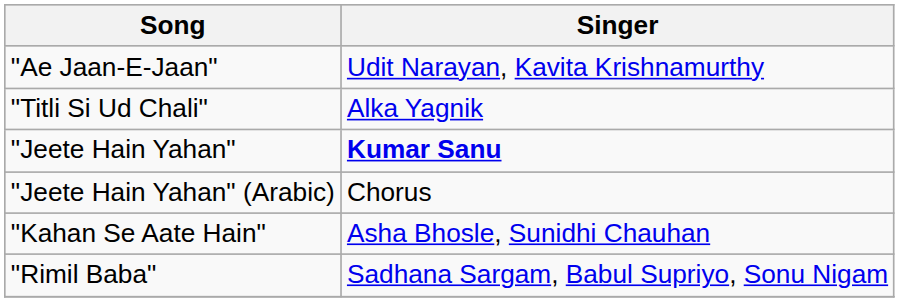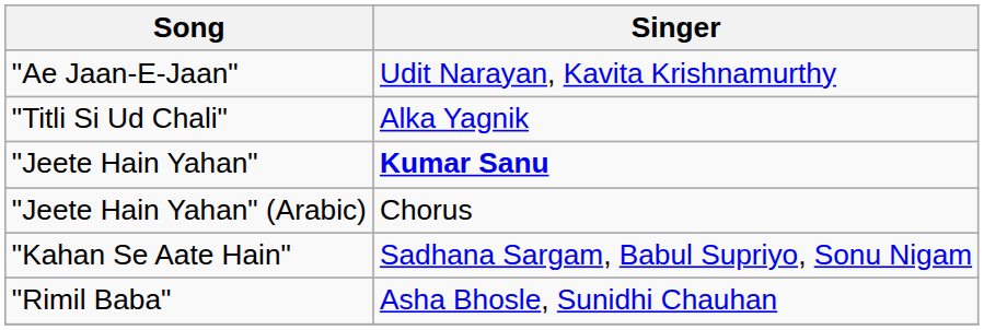"Kahan Se Aate Hain" | Singer: Asha Bhosle, Sunidhi Chauhan -> Sadhana Sargam, Babul Supriyo, Sonu Nigam
"Rimil Baba" | Singer: Sadhana Sargam, Babul Supriyo, Sonu Nigam -> Asha Bhosle, Sunidhi Chauhan
